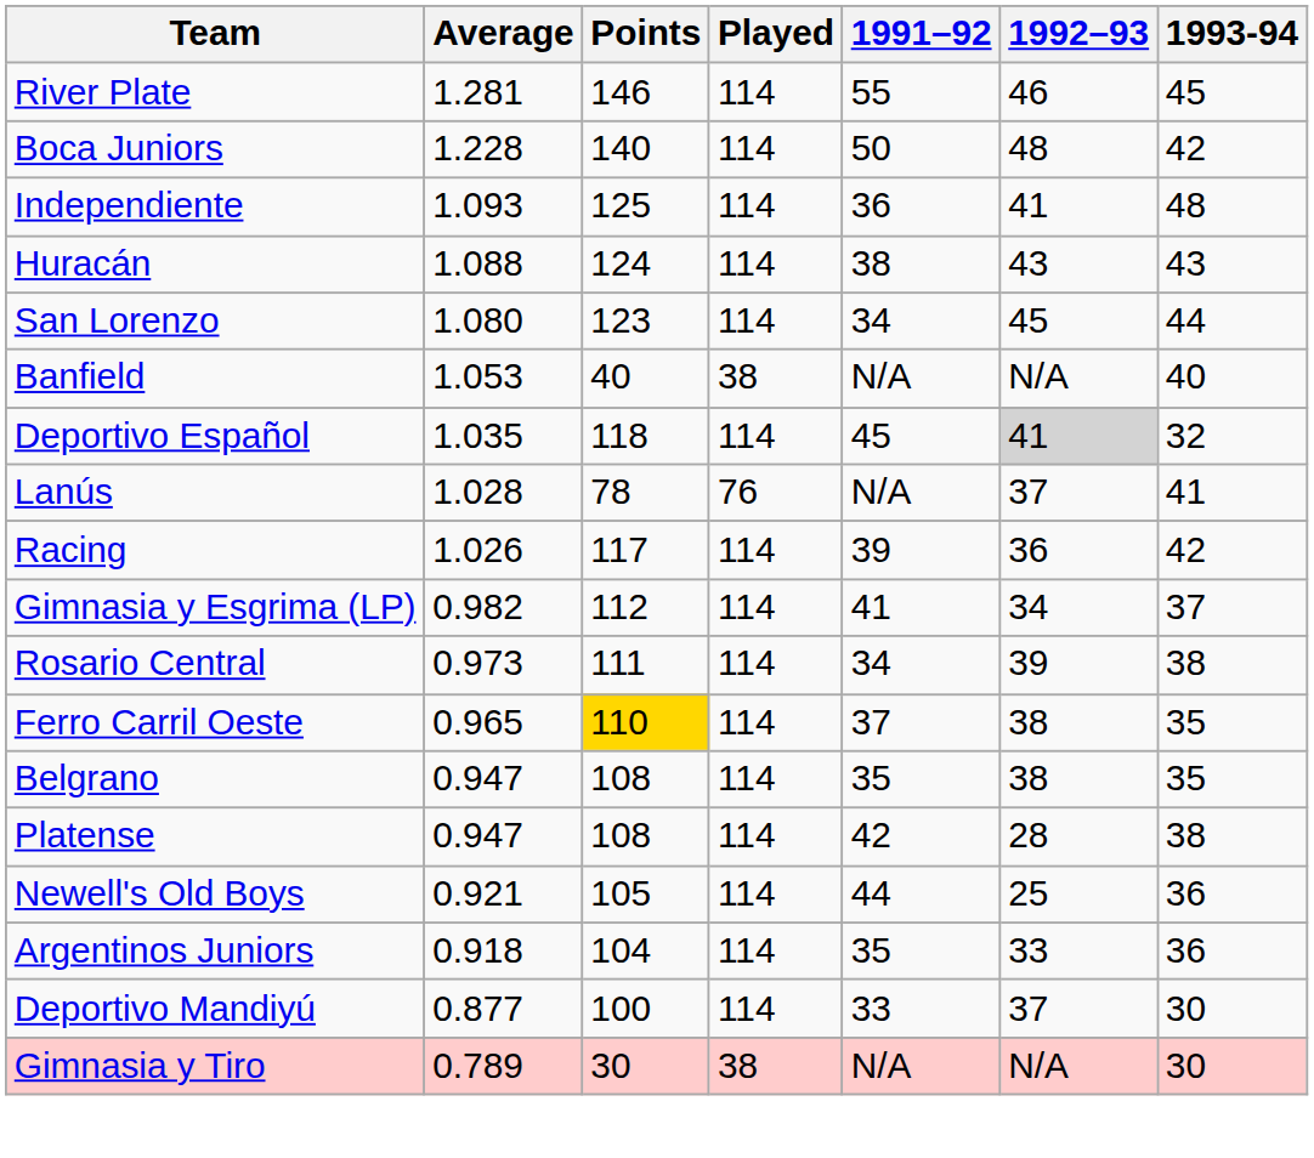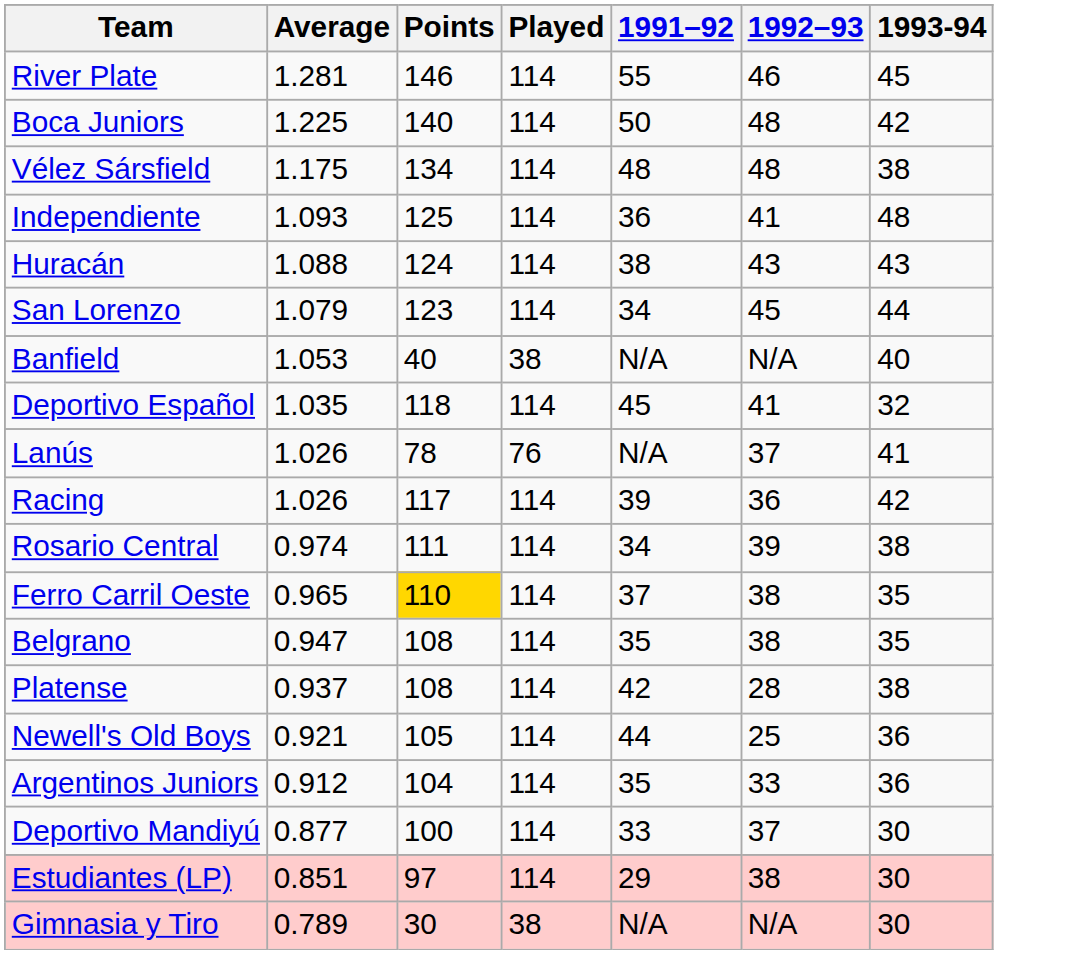Boca Juniors | Average: 1.228 -> 1.225
+ row: Vélez Sársfield | 1.175 | 134 | 114 | 48 | 48 | 38
San Lorenzo | Average: 1.080 -> 1.079
Deportivo Español | 1992–93: lightgrey background -> no background
Lanús | Average: 1.028 -> 1.026
- row: Gimnasia y Esgrima (LP) | 0.982 | 112 | 114 | 41 | 34 | 37
Rosario Central | Average: 0.973 -> 0.974
Platense | Average: 0.947 -> 0.937
Argentinos Juniors | Average: 0.918 -> 0.912
+ row: Estudiantes (LP) | 0.851 | 97 | 114 | 29 | 38 | 30
